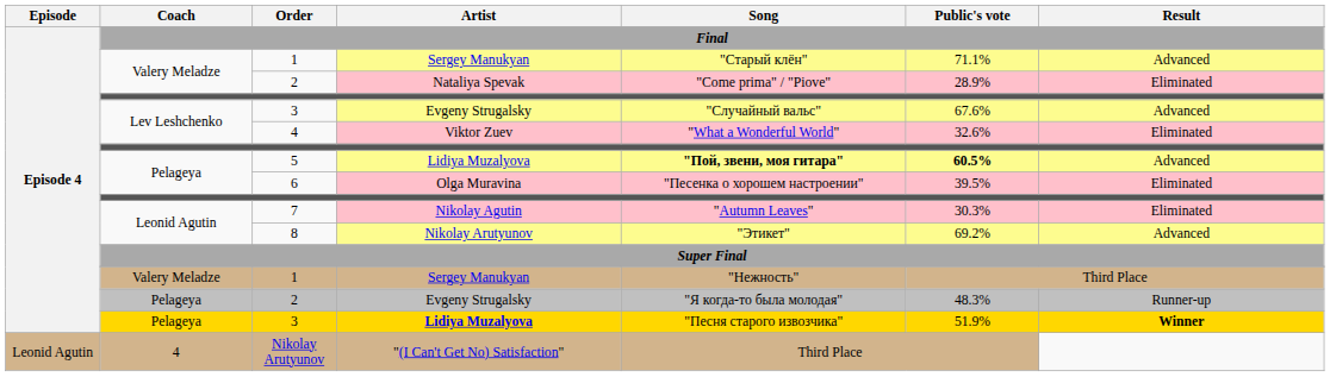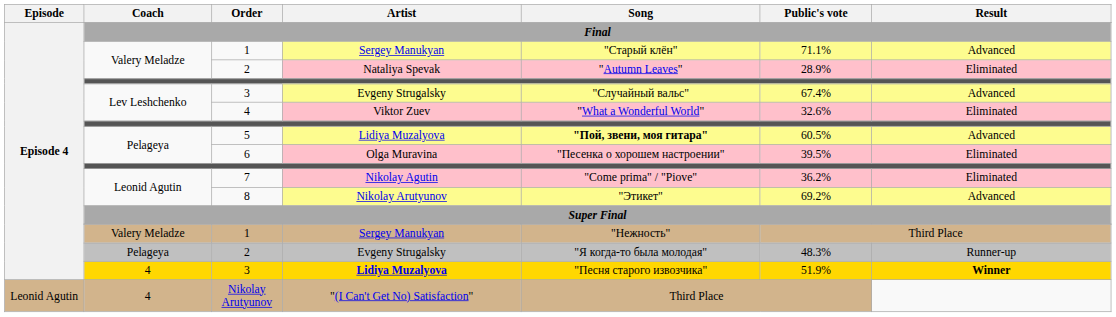2 / Nataliya Spevak | Song: "Come prima" / "Piove" -> "Autumn Leaves"
3 / Evgeny Strugalsky | Public's vote: 67.6% -> 67.4%
5 | Public's vote: bold -> normal
7 | Song: "Autumn Leaves" -> "Come prima" / "Piove"
7 | Public's vote: 30.3% -> 36.2%
3 / Lidiya Muzalyova | Coach: Pelageya -> 4
